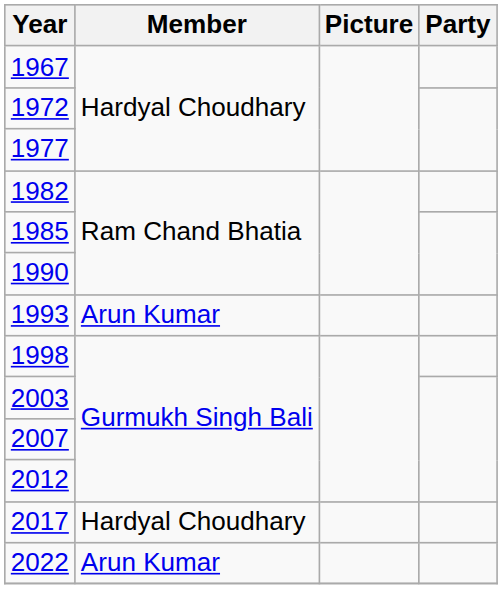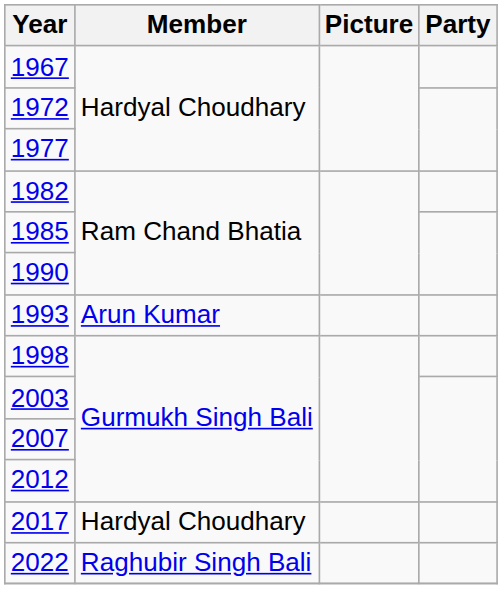2022 | Member: Arun Kumar -> Raghubir Singh Bali
